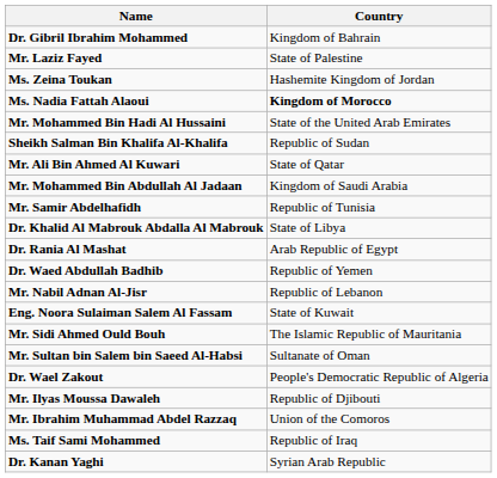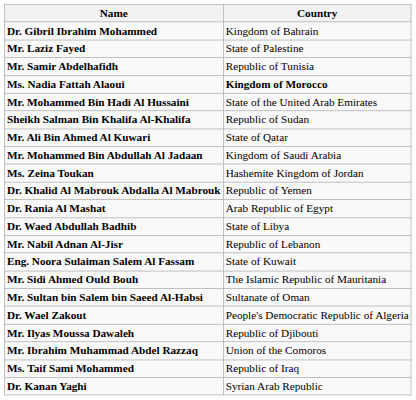rows swapped: Ms. Zeina Toukan <-> Mr. Samir Abdelhafidh
Dr. Khalid Al Mabrouk Abdalla Al Mabrouk | Country: State of Libya -> Republic of Yemen
Dr. Waed Abdullah Badhib | Country: Republic of Yemen -> State of Libya
